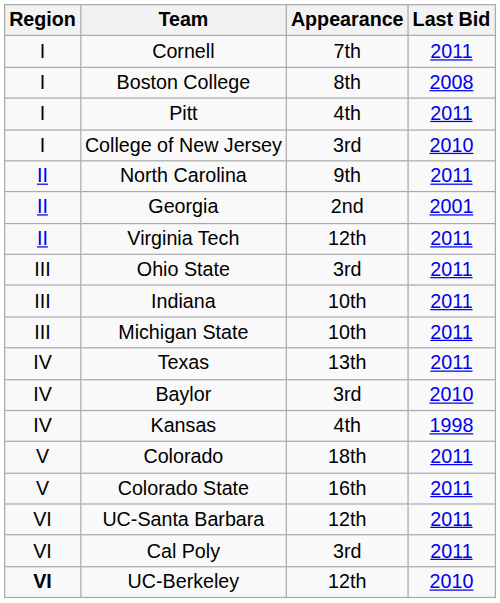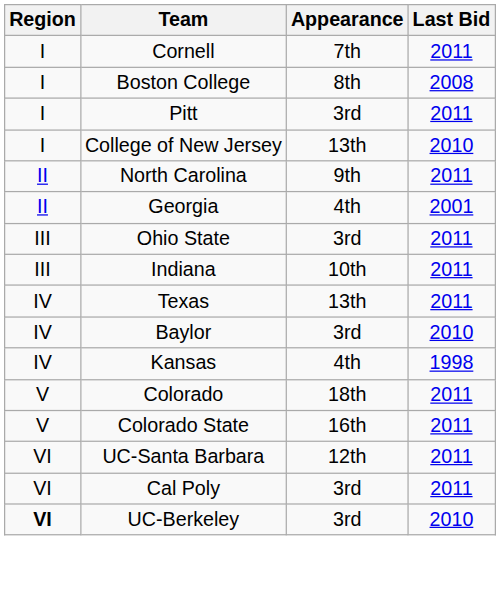Pitt | Appearance: 4th -> 3rd
College of New Jersey | Appearance: 3rd -> 13th
Georgia | Appearance: 2nd -> 4th
- row: II | Virginia Tech | 12th | 2011
- row: III | Michigan State | 10th | 2011
UC-Berkeley | Appearance: 12th -> 3rd
